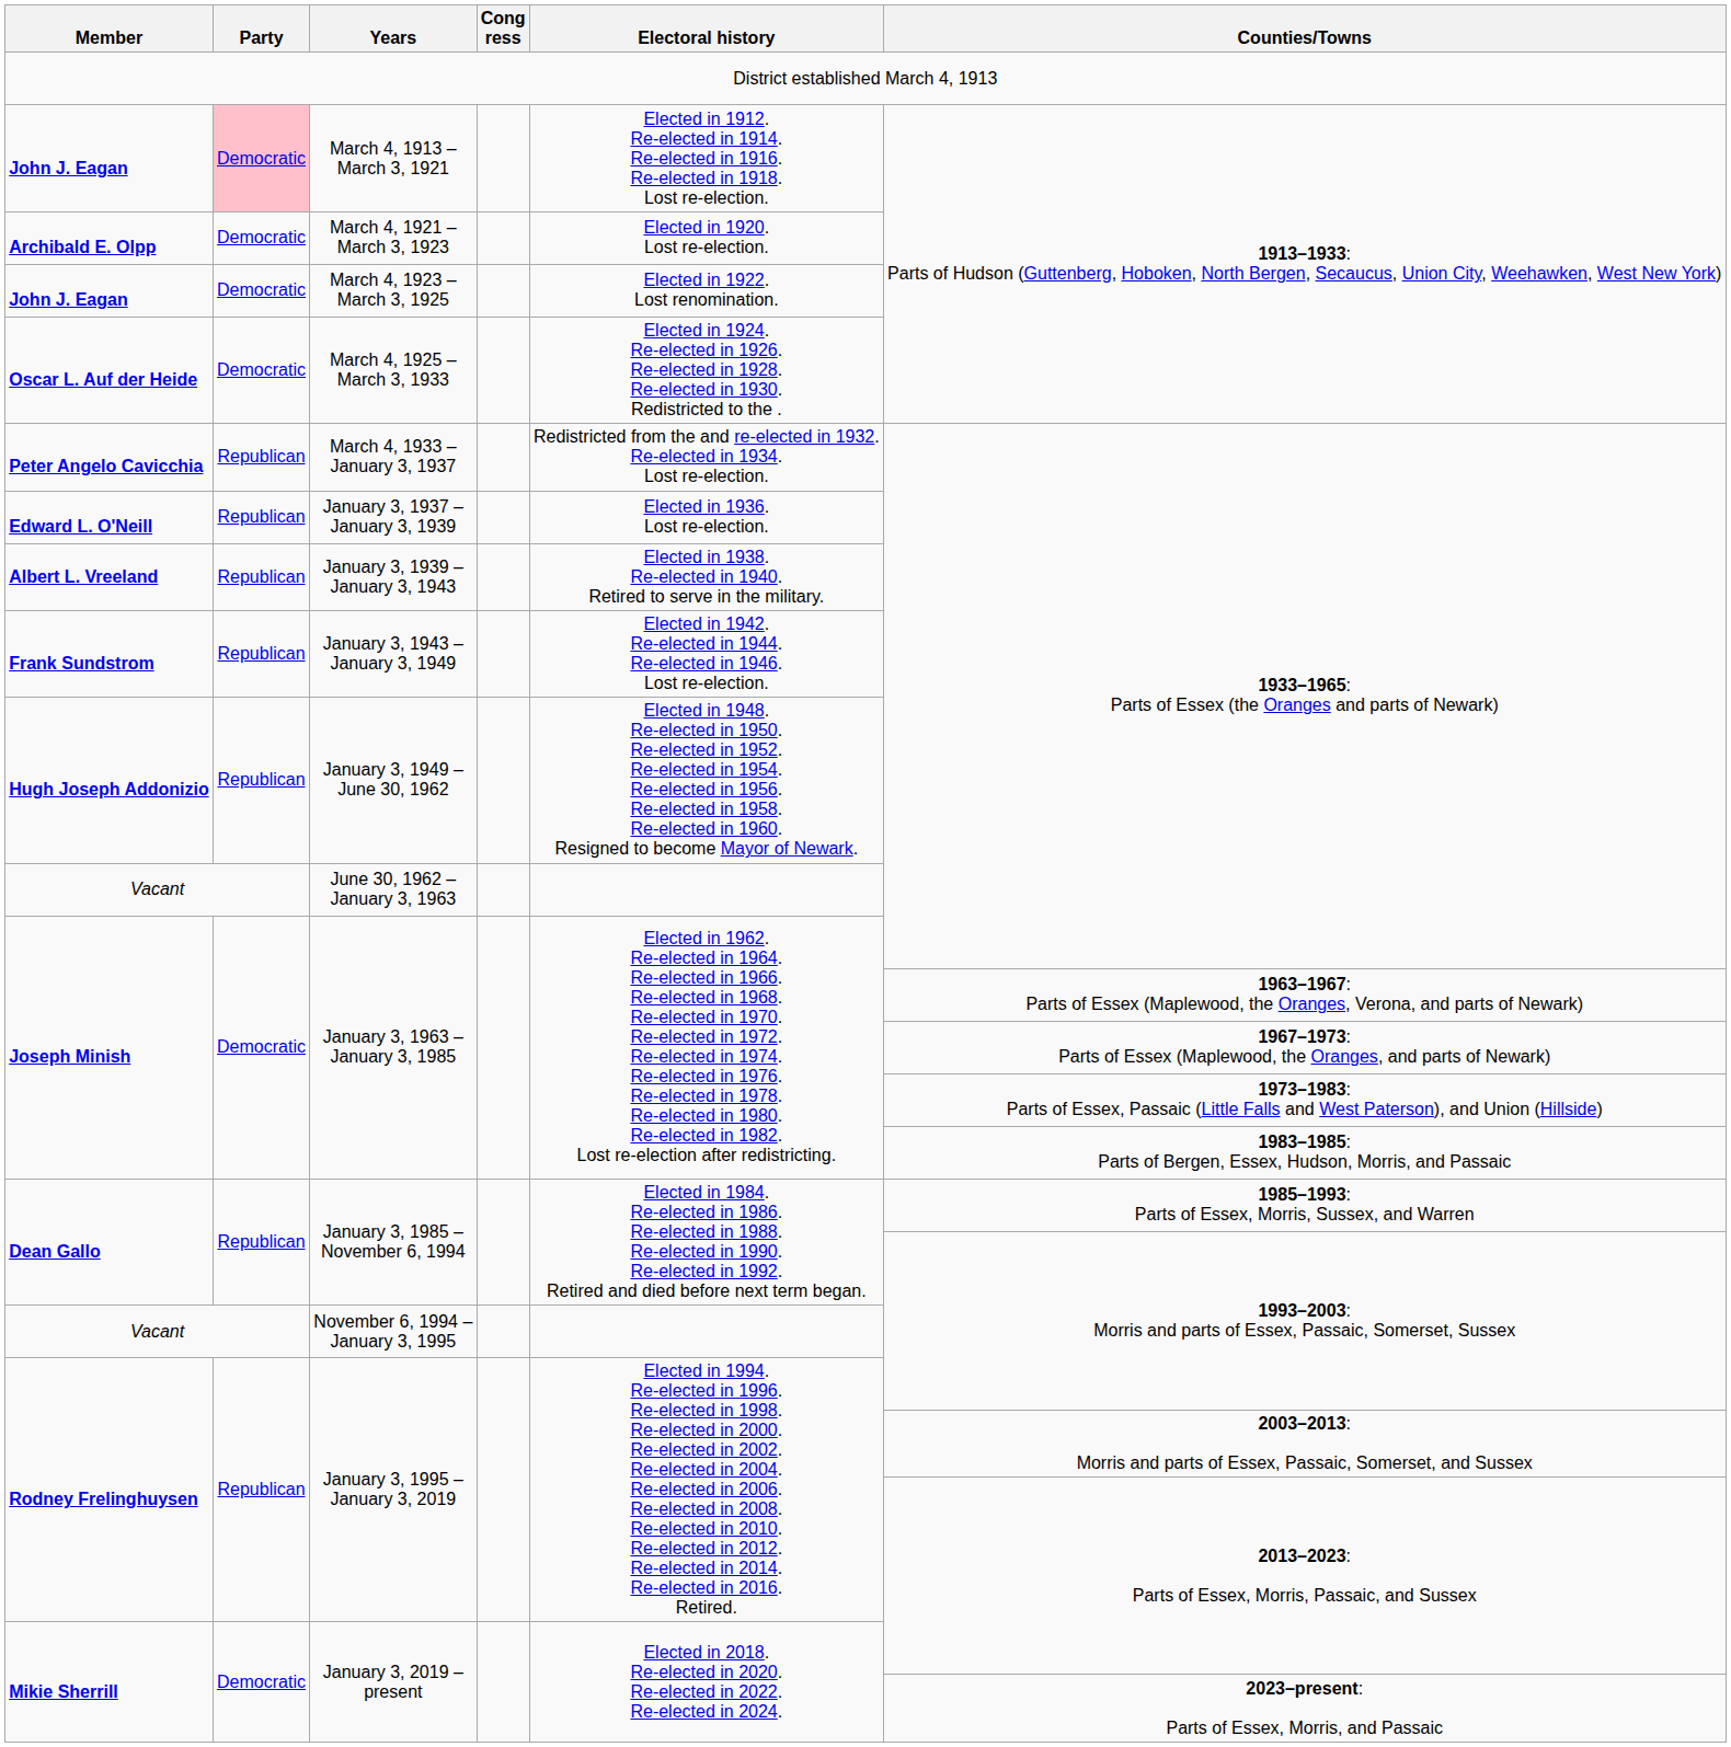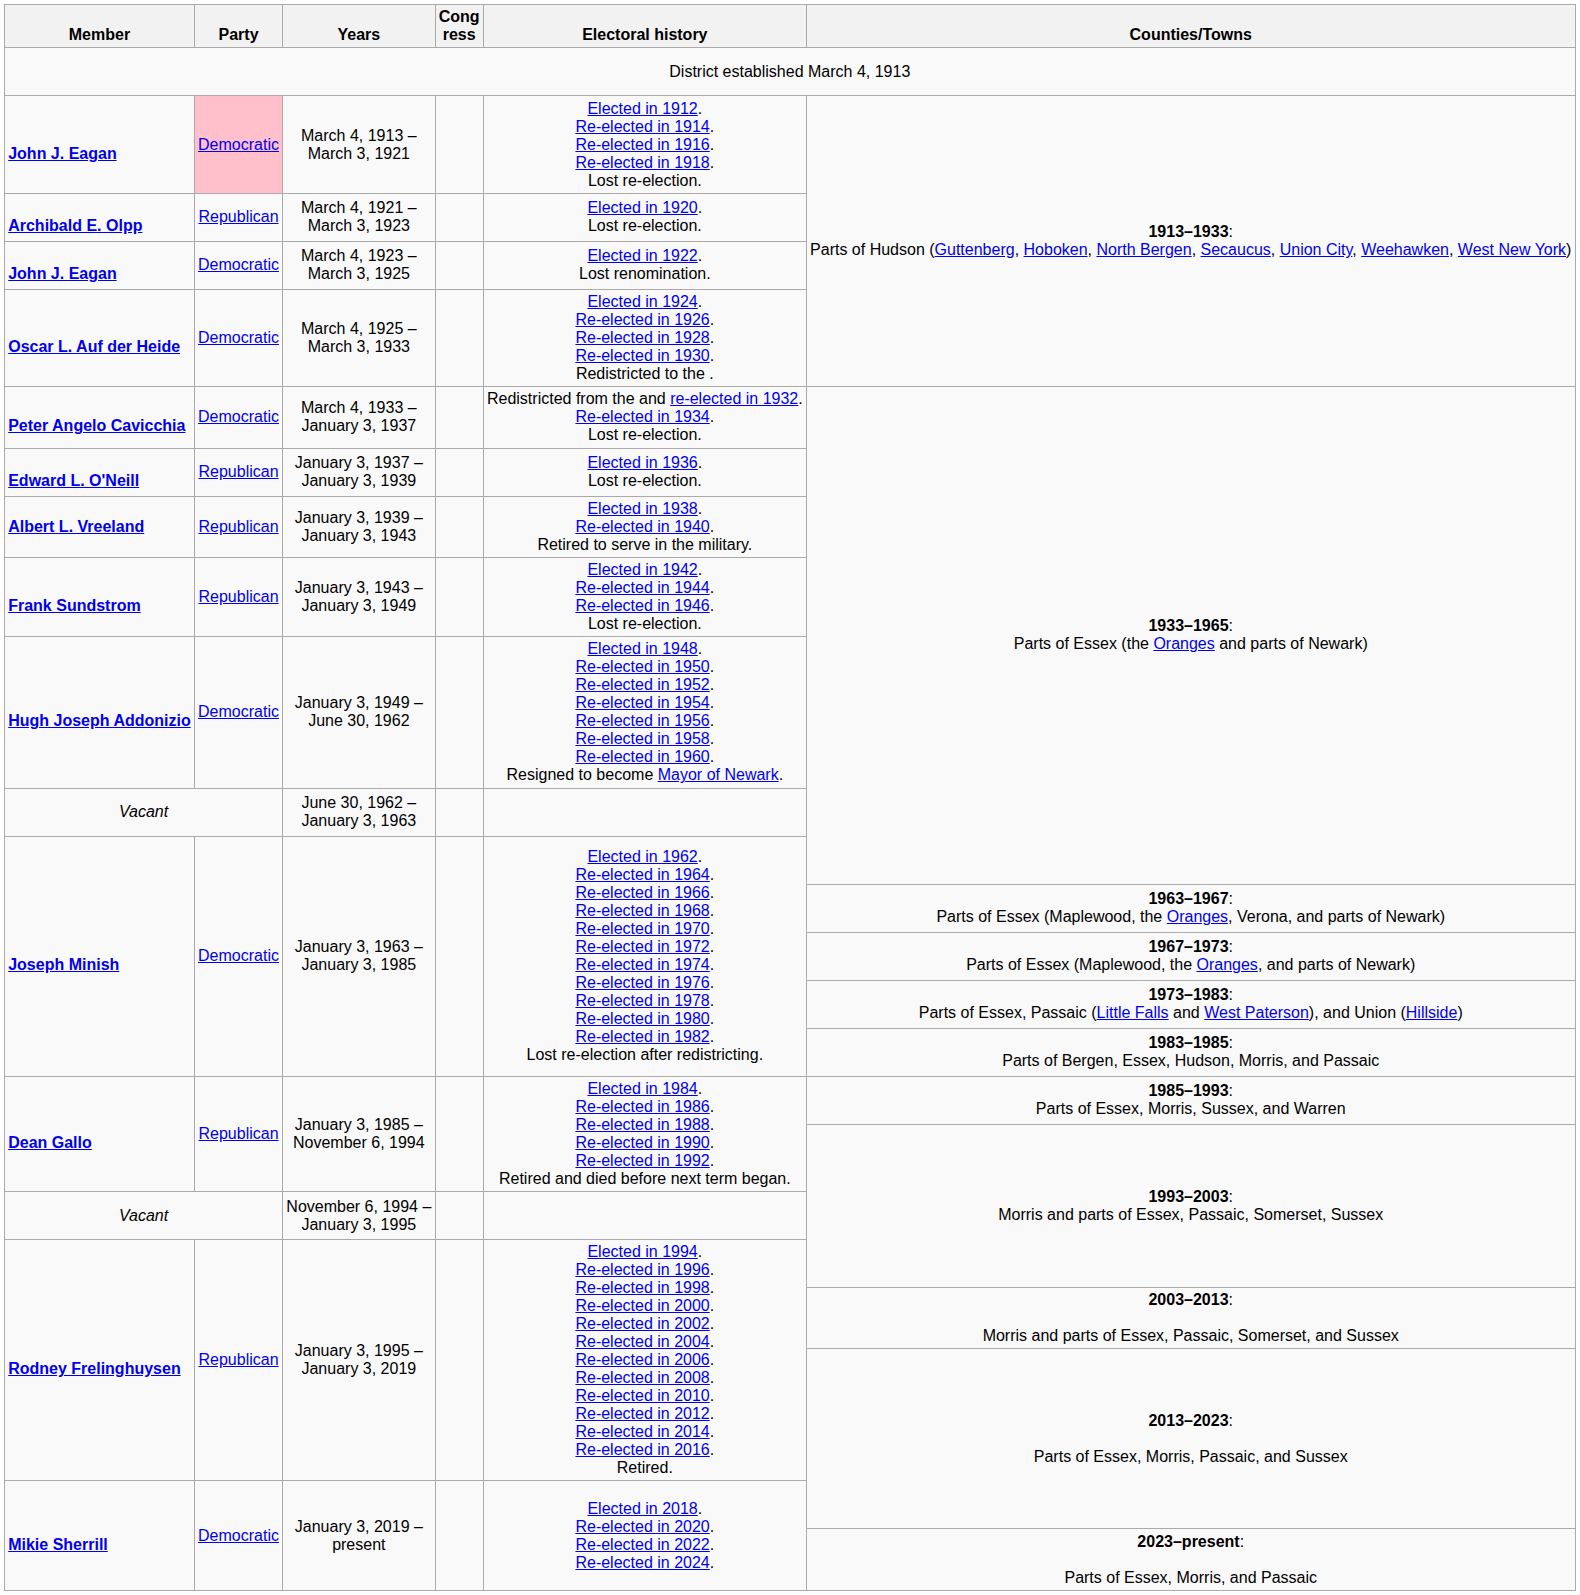March 4, 1921 – March 3, 1923 | Party: Democratic -> Republican
March 4, 1933 – January 3, 1937 | Party: Republican -> Democratic
January 3, 1949 – June 30, 1962 | Party: Republican -> Democratic
